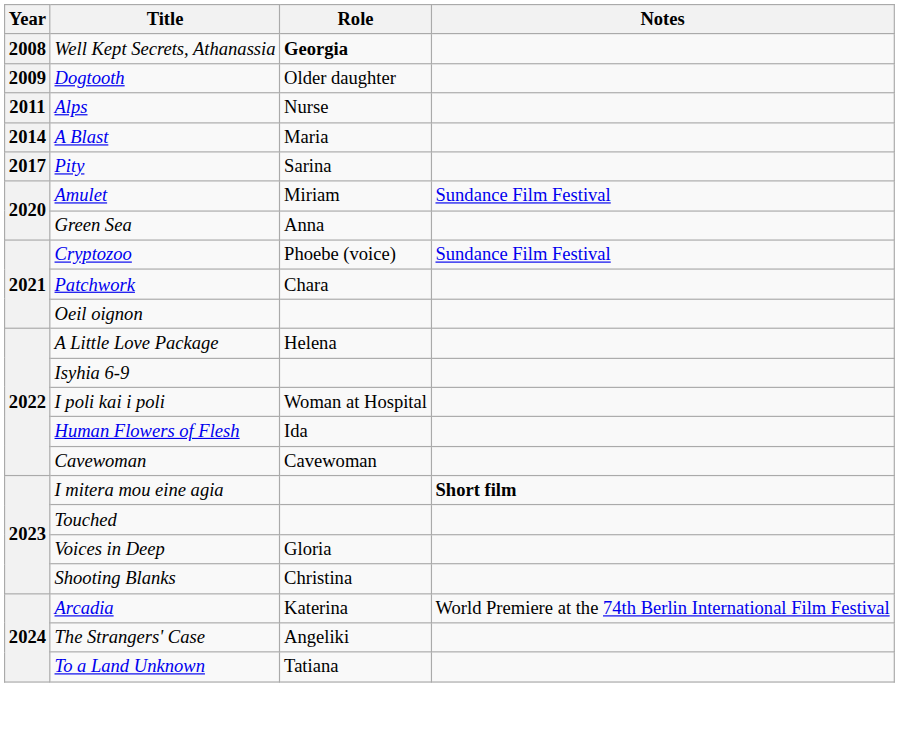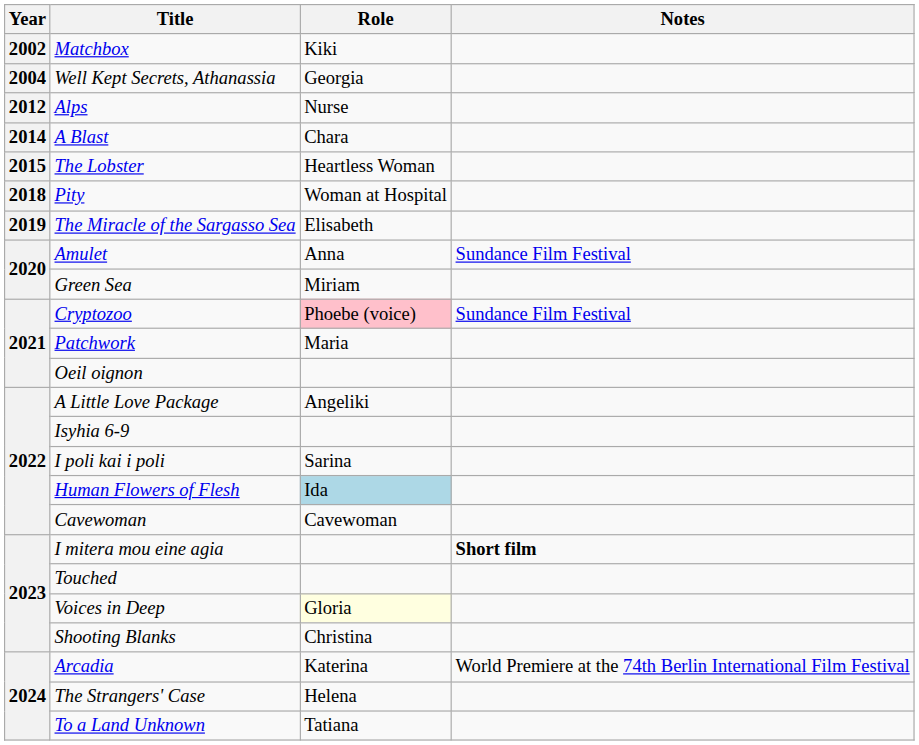+ row: 2002 | Matchbox | Kiki
Well Kept Secrets, Athanassia | Year: 2008 -> 2004
Well Kept Secrets, Athanassia | Role: bold -> normal
- row: 2009 | Dogtooth | Older daughter
Alps | Year: 2011 -> 2012
A Blast | Role: Maria -> Chara
+ row: 2015 | The Lobster | Heartless Woman
Pity | Year: 2017 -> 2018
Pity | Role: Sarina -> Woman at Hospital
+ row: 2019 | The Miracle of the Sargasso Sea | Elisabeth
Amulet | Role: Miriam -> Anna
Green Sea | Role: Anna -> Miriam
Cryptozoo | Role: no background -> pink background
Patchwork | Role: Chara -> Maria
A Little Love Package | Role: Helena -> Angeliki
I poli kai i poli | Role: Woman at Hospital -> Sarina
Human Flowers of Flesh | Role: no background -> lightblue background
Voices in Deep | Role: no background -> lightyellow background
The Strangers' Case | Role: Angeliki -> Helena
